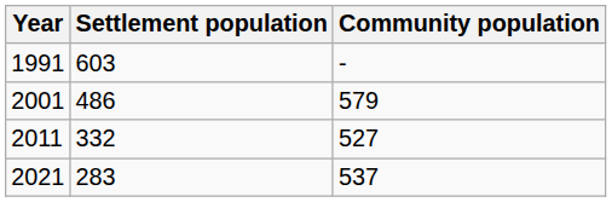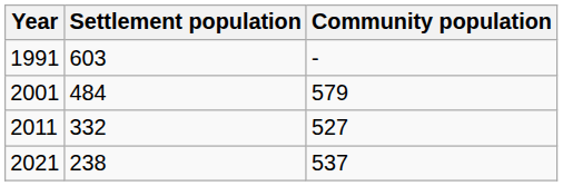2001 | Settlement population: 486 -> 484
2021 | Settlement population: 283 -> 238
